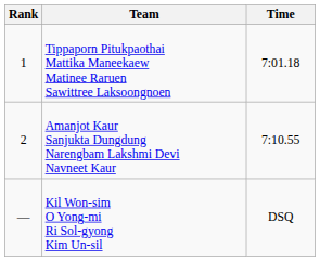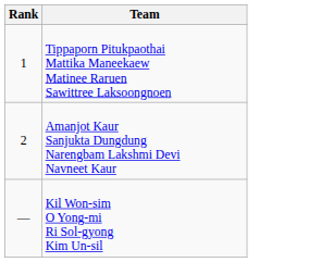- column: Time | 7:01.18 | 7:10.55 | DSQ
